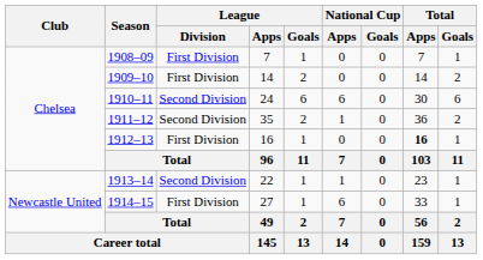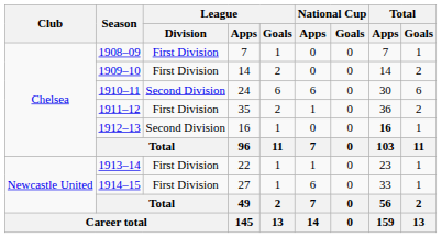1911–12 | League / Division: Second Division -> First Division
1912–13 | League / Division: First Division -> Second Division
1913–14 | League / Division: Second Division -> First Division
